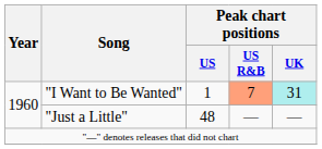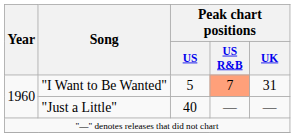"I Want to Be Wanted" | Peak chart positions / US: 1 -> 5
"I Want to Be Wanted" | Peak chart positions / UK: paleturquoise background -> no background
"Just a Little" | Peak chart positions / US: 48 -> 40
